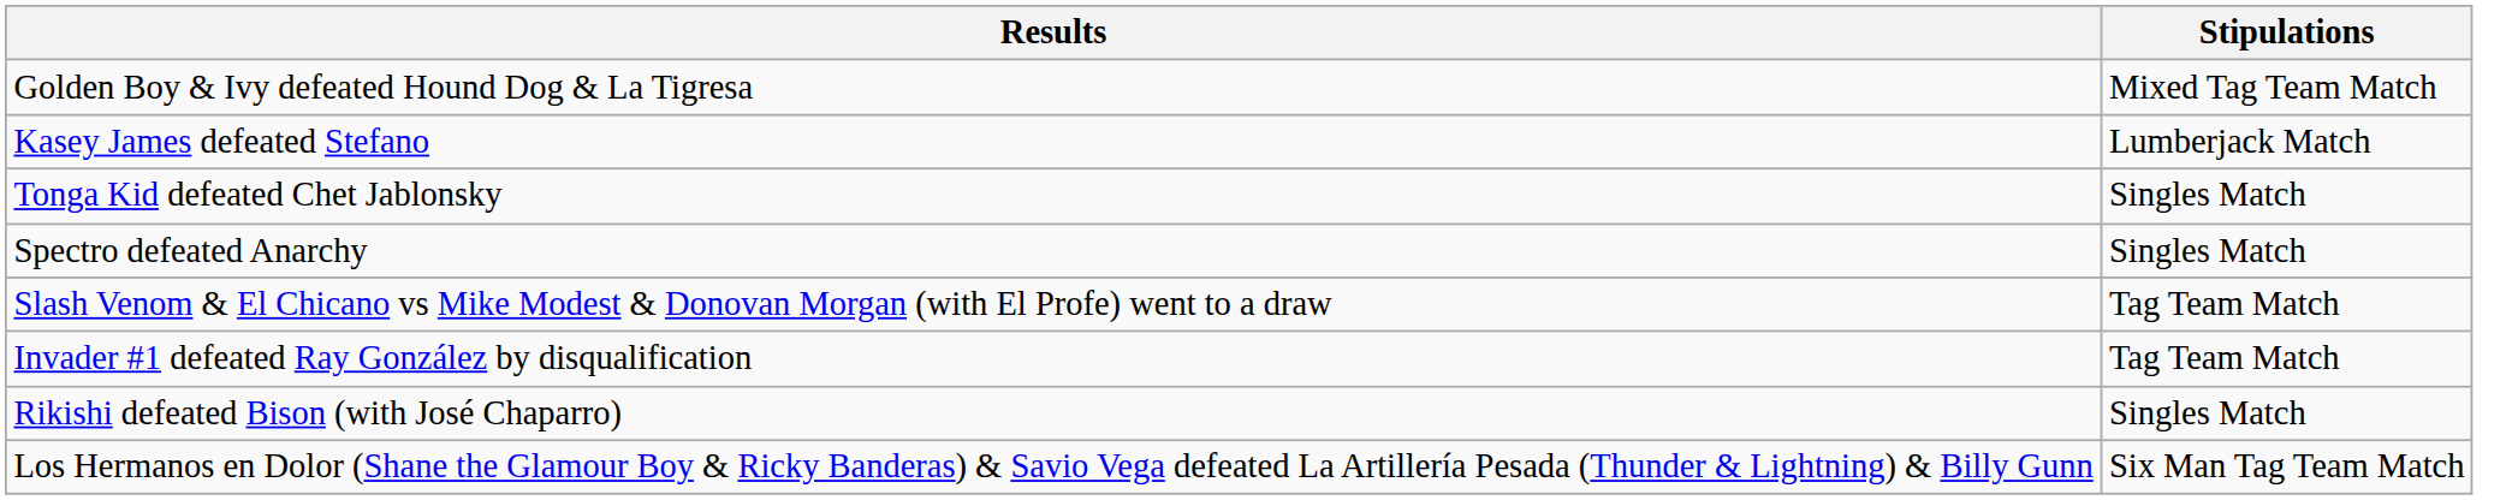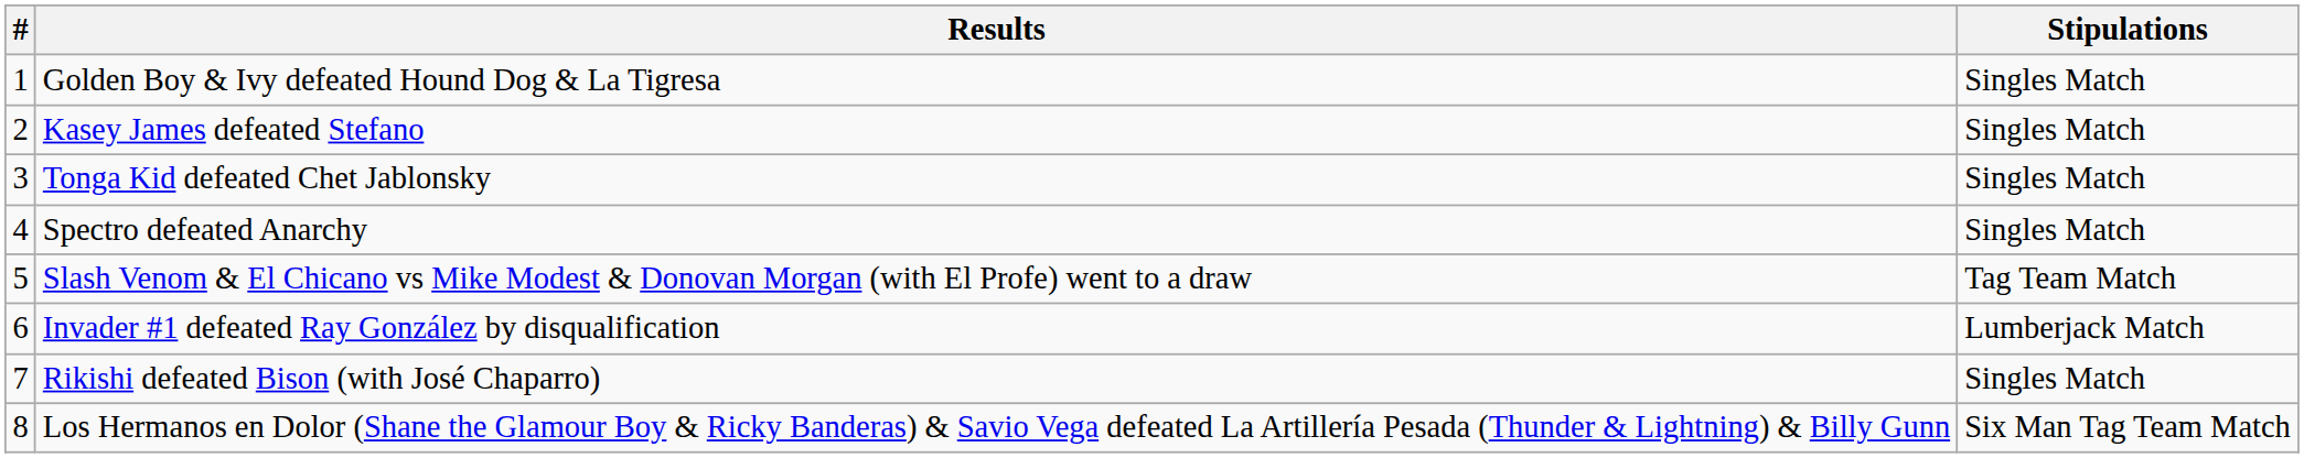+ column: # | 1 | 2 | 3 | 4 | 5 | 6 | 7 | 8
Golden Boy & Ivy defeated Hound Dog & La Tigresa | Stipulations: Mixed Tag Team Match -> Singles Match
Kasey James defeated Stefano | Stipulations: Lumberjack Match -> Singles Match
Invader #1 defeated Ray González by disqualification | Stipulations: Tag Team Match -> Lumberjack Match
